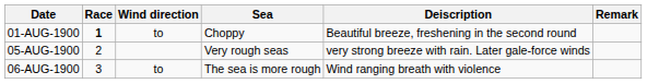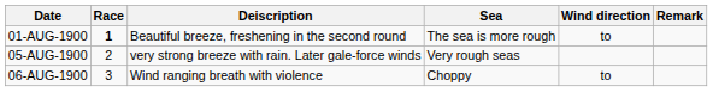columns swapped: Deiscription <-> Wind direction
01-AUG-1900 | Sea: Choppy -> The sea is more rough
06-AUG-1900 | Sea: The sea is more rough -> Choppy
